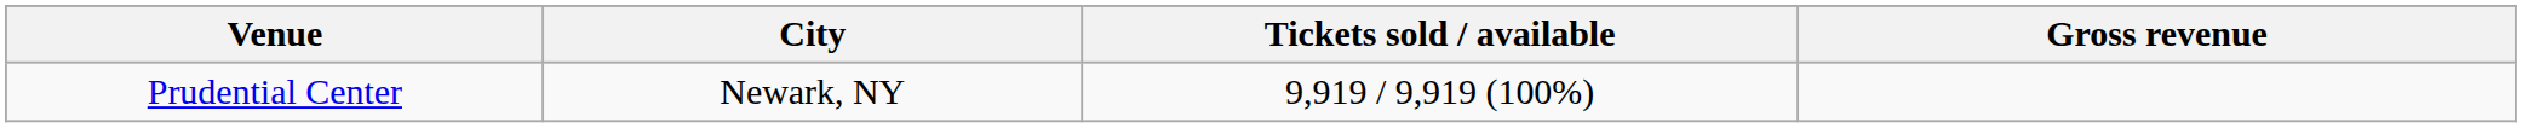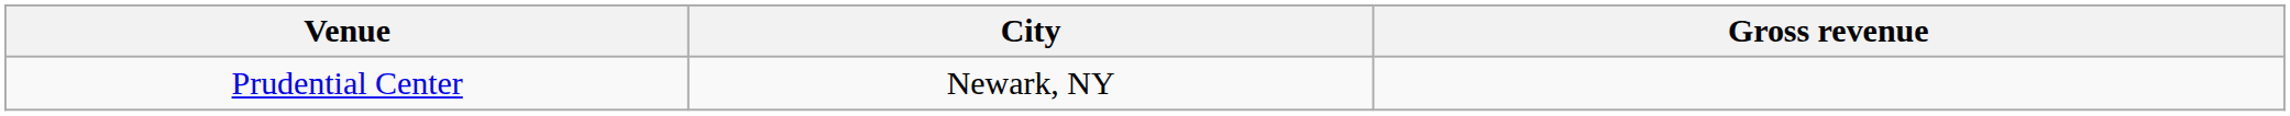- column: Tickets sold / available | 9,919 / 9,919 (100%)
